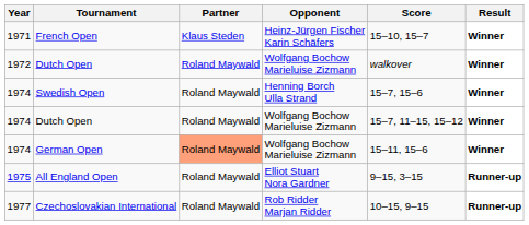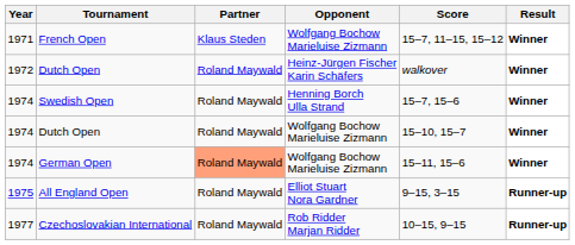French Open | Opponent: Heinz-Jürgen Fischer Karin Schäfers -> Wolfgang Bochow Marieluise Zizmann
French Open | Score: 15–10, 15–7 -> 15–7, 11–15, 15–12
1972 / Dutch Open | Opponent: Wolfgang Bochow Marieluise Zizmann -> Heinz-Jürgen Fischer Karin Schäfers
1974 / Dutch Open | Score: 15–7, 11–15, 15–12 -> 15–10, 15–7
